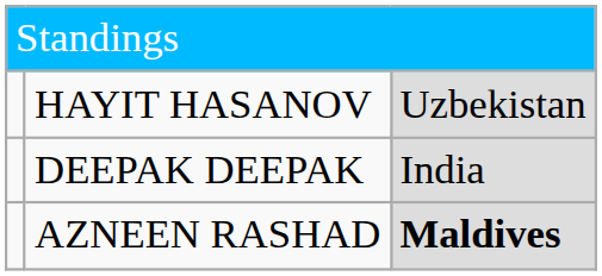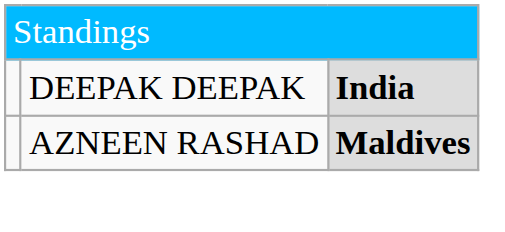- row: HAYIT HASANOV | Uzbekistan
DEEPAK DEEPAK | column 3: normal -> bold
